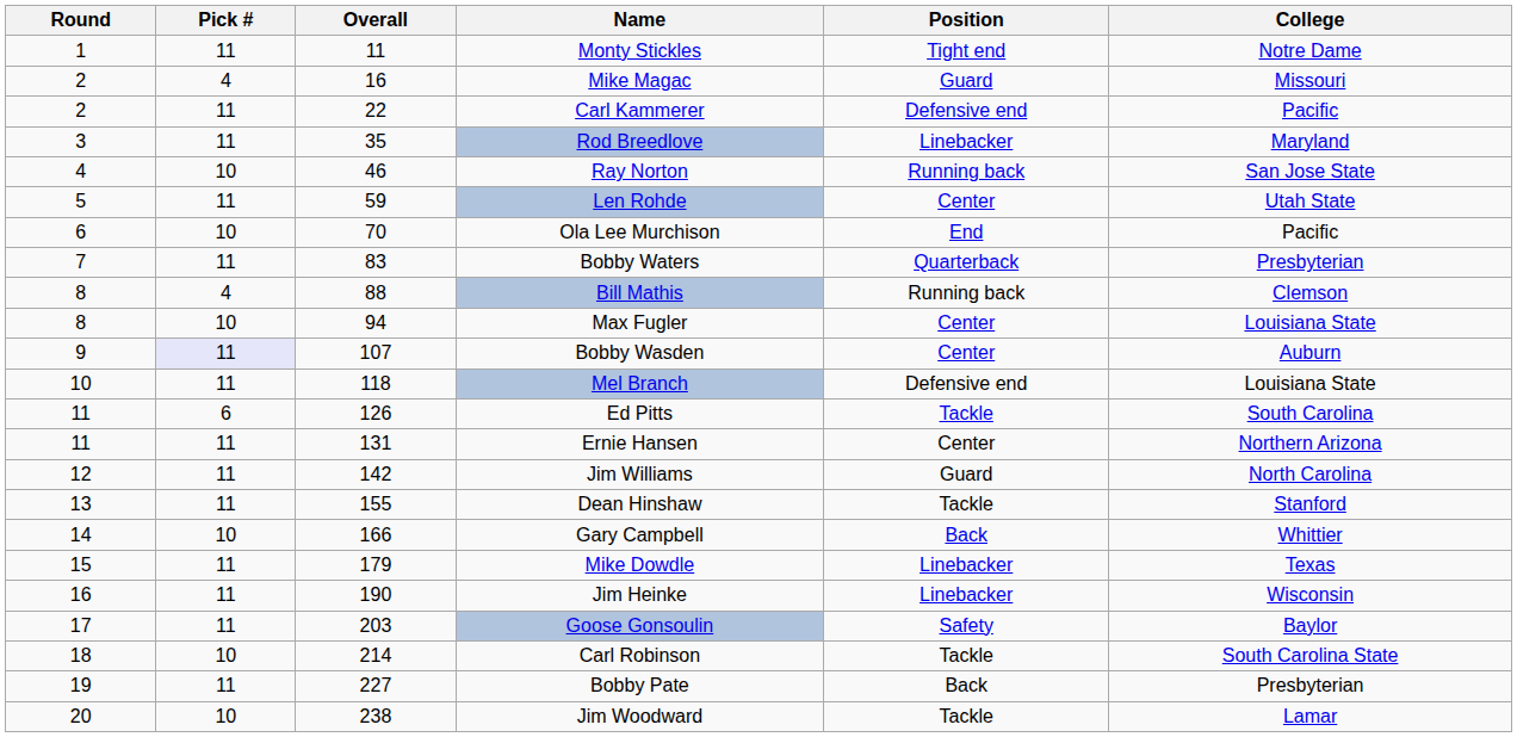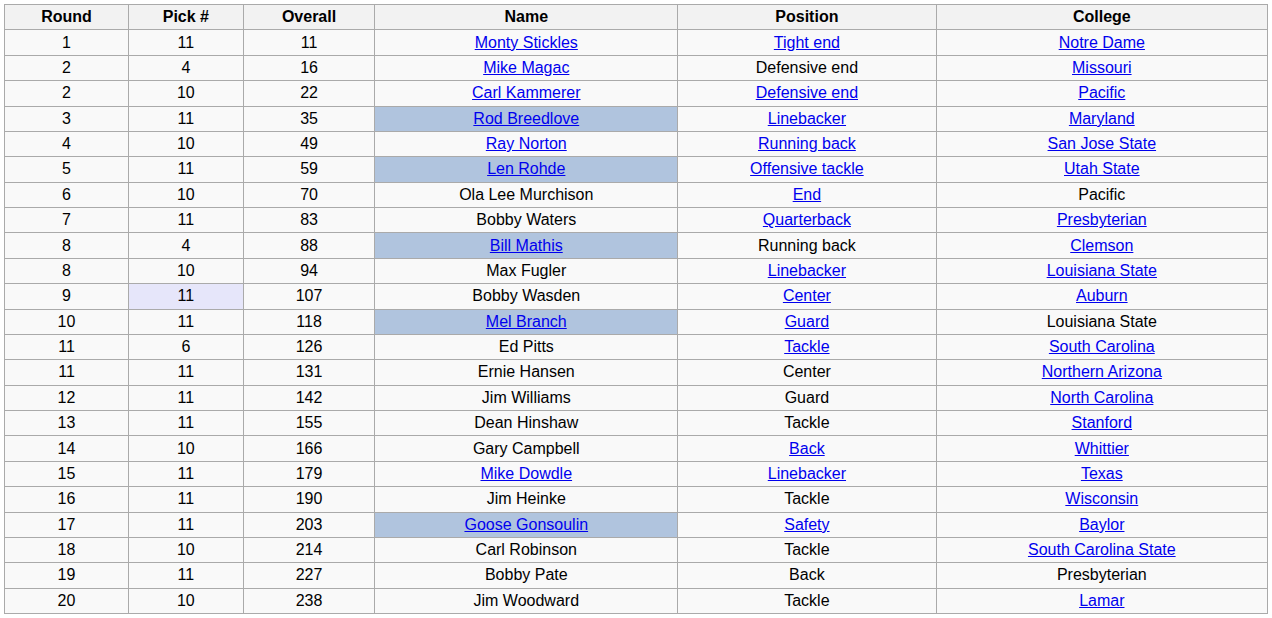Mike Magac | Position: Guard -> Defensive end
Carl Kammerer | Pick #: 11 -> 10
Ray Norton | Overall: 46 -> 49
Len Rohde | Position: Center -> Offensive tackle
Max Fugler | Position: Center -> Linebacker
Mel Branch | Position: Defensive end -> Guard
Jim Heinke | Position: Linebacker -> Tackle
